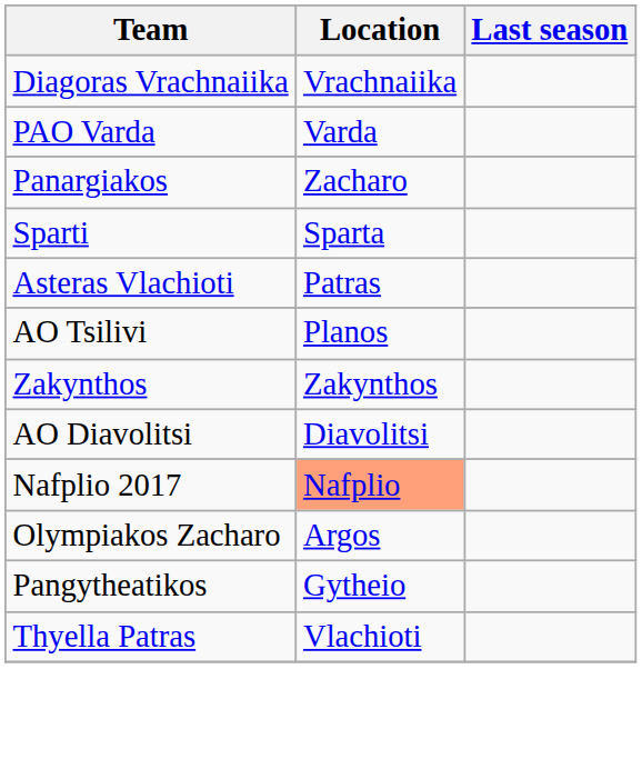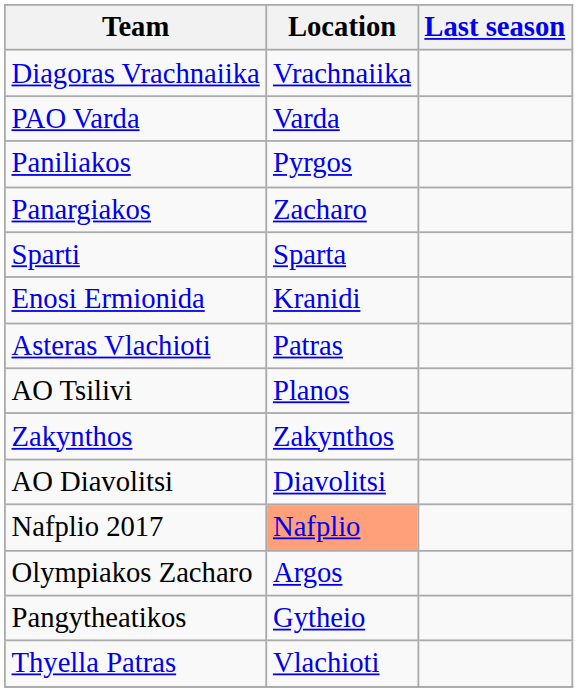+ row: Paniliakos | Pyrgos
+ row: Enosi Ermionida | Kranidi
